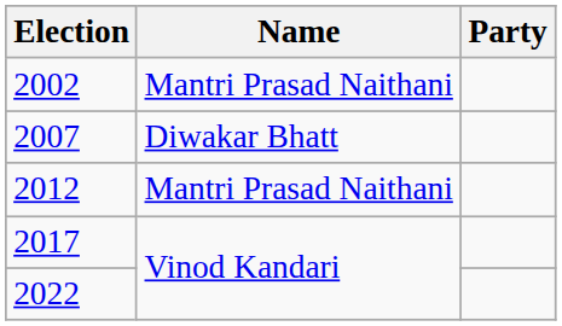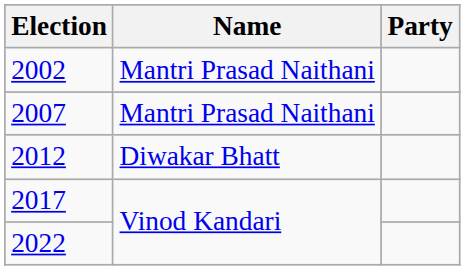2007 | Name: Diwakar Bhatt -> Mantri Prasad Naithani
2012 | Name: Mantri Prasad Naithani -> Diwakar Bhatt
